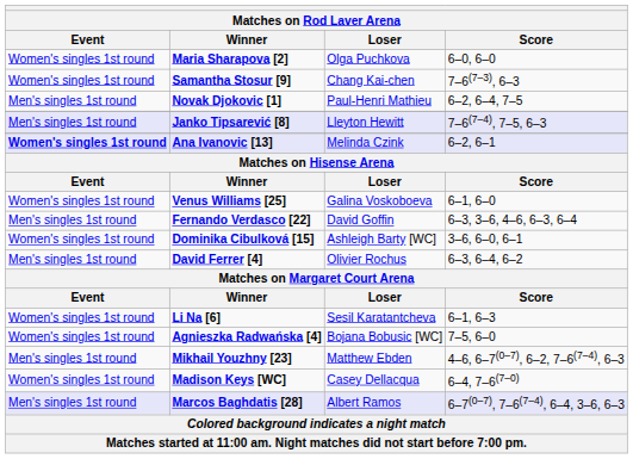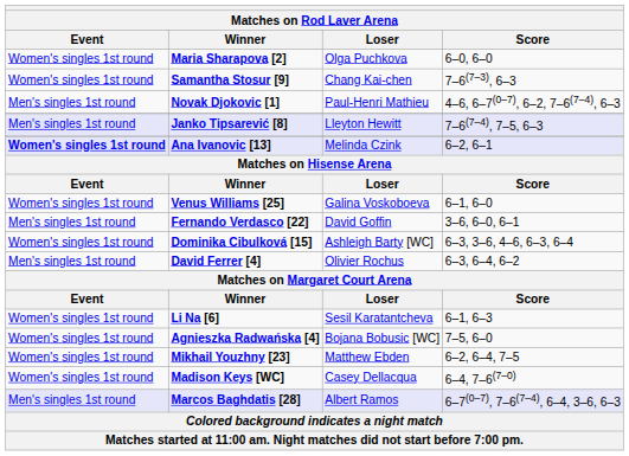Novak Djokovic [1] | Score: 6–2, 6–4, 7–5 -> 4–6, 6–7(0–7), 6–2, 7–6(7–4), 6–3
Fernando Verdasco [22] | Score: 6–3, 3–6, 4–6, 6–3, 6–4 -> 3–6, 6–0, 6–1
Dominika Cibulková [15] | Score: 3–6, 6–0, 6–1 -> 6–3, 3–6, 4–6, 6–3, 6–4
Mikhail Youzhny [23] | Event: Men's singles 1st round -> Women's singles 1st round
Mikhail Youzhny [23] | Score: 4–6, 6–7(0–7), 6–2, 7–6(7–4), 6–3 -> 6–2, 6–4, 7–5
